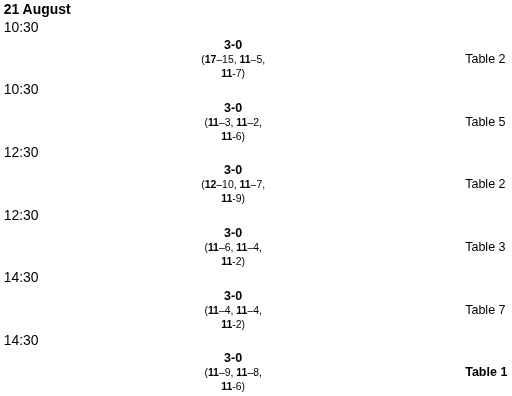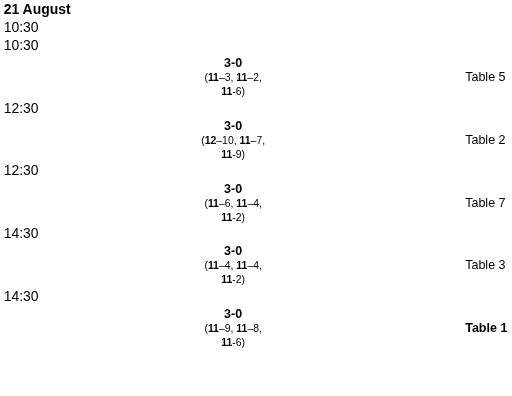- row: 3-0 (17–15, 11–5, 11-7) | Table 2
3-0 (11–6, 11–4, 11-2) | column 4: Table 3 -> Table 7
3-0 (11–4, 11–4, 11-2) | column 4: Table 7 -> Table 3
